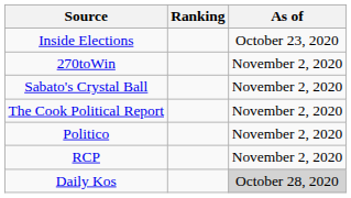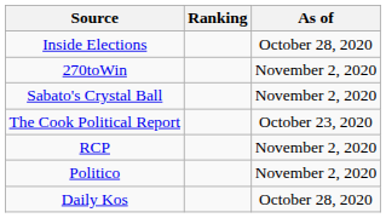Inside Elections | As of: October 23, 2020 -> October 28, 2020
The Cook Political Report | As of: November 2, 2020 -> October 23, 2020
rows swapped: Politico <-> RCP
Daily Kos | As of: lightgrey background -> no background
